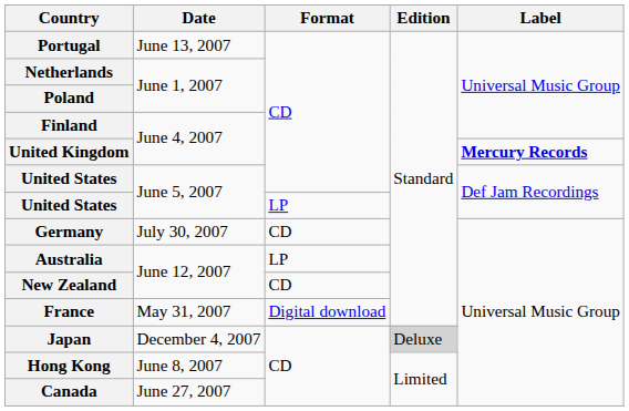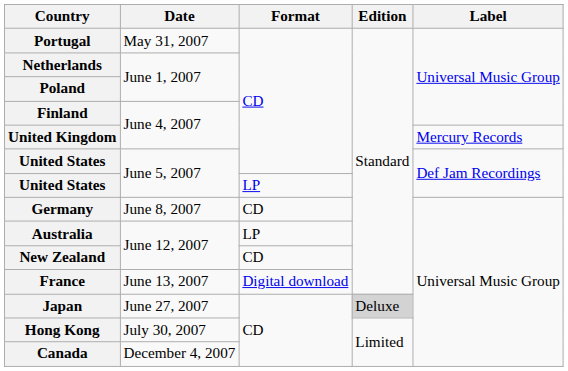Portugal | Date: June 13, 2007 -> May 31, 2007
United Kingdom | Label: bold -> normal
Germany | Date: July 30, 2007 -> June 8, 2007
France | Date: May 31, 2007 -> June 13, 2007
Japan | Date: December 4, 2007 -> June 27, 2007
Hong Kong | Date: June 8, 2007 -> July 30, 2007
Canada | Date: June 27, 2007 -> December 4, 2007
